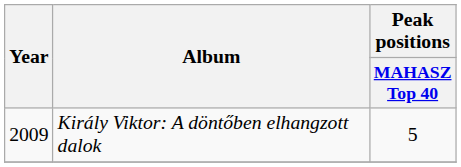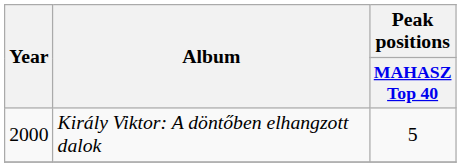Király Viktor: A döntőben elhangzott dalok | Year: 2009 -> 2000
